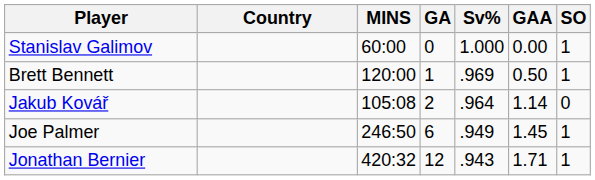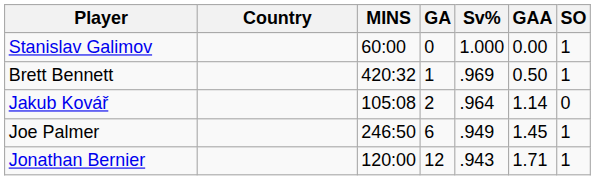Brett Bennett | MINS: 120:00 -> 420:32
Jonathan Bernier | MINS: 420:32 -> 120:00
